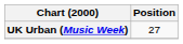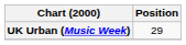UK Urban (Music Week) | Position: 27 -> 29
